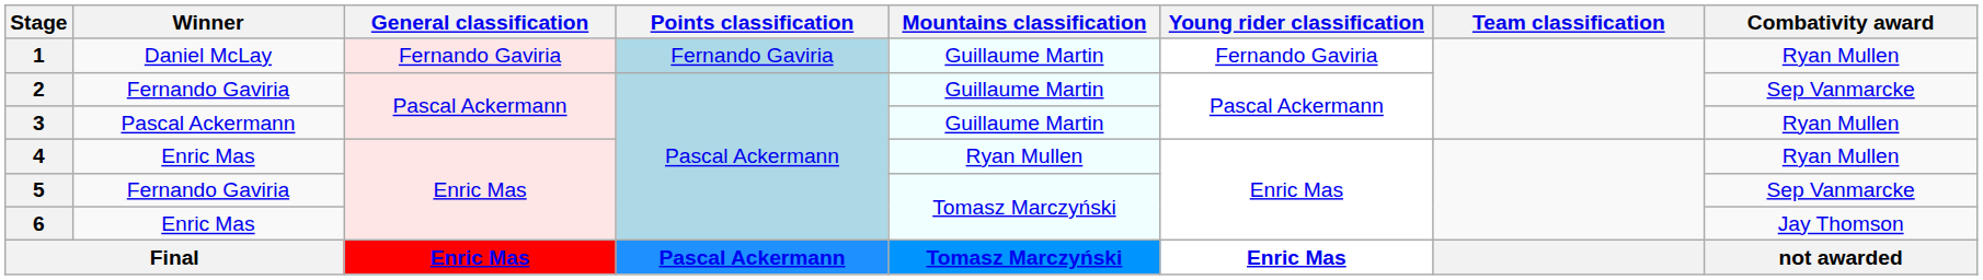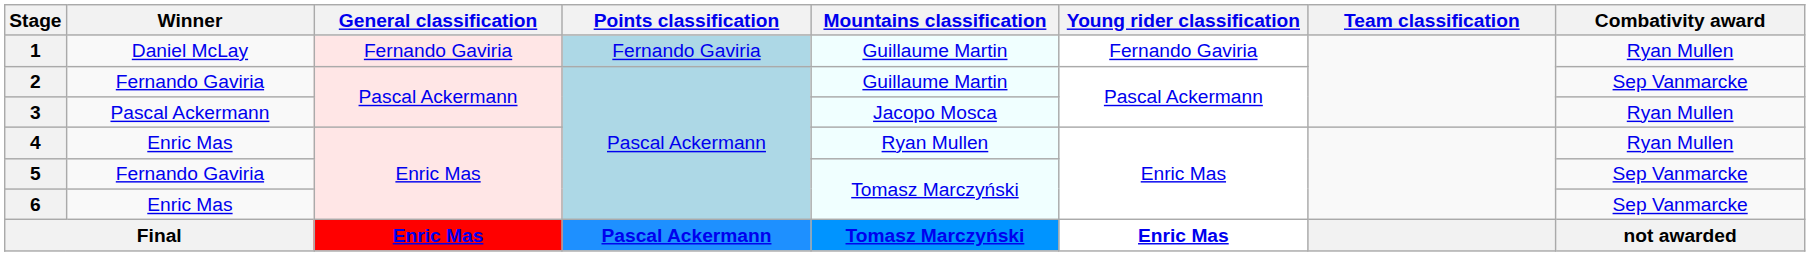3 | Mountains classification: Guillaume Martin -> Jacopo Mosca
6 | Combativity award: Jay Thomson -> Sep Vanmarcke
